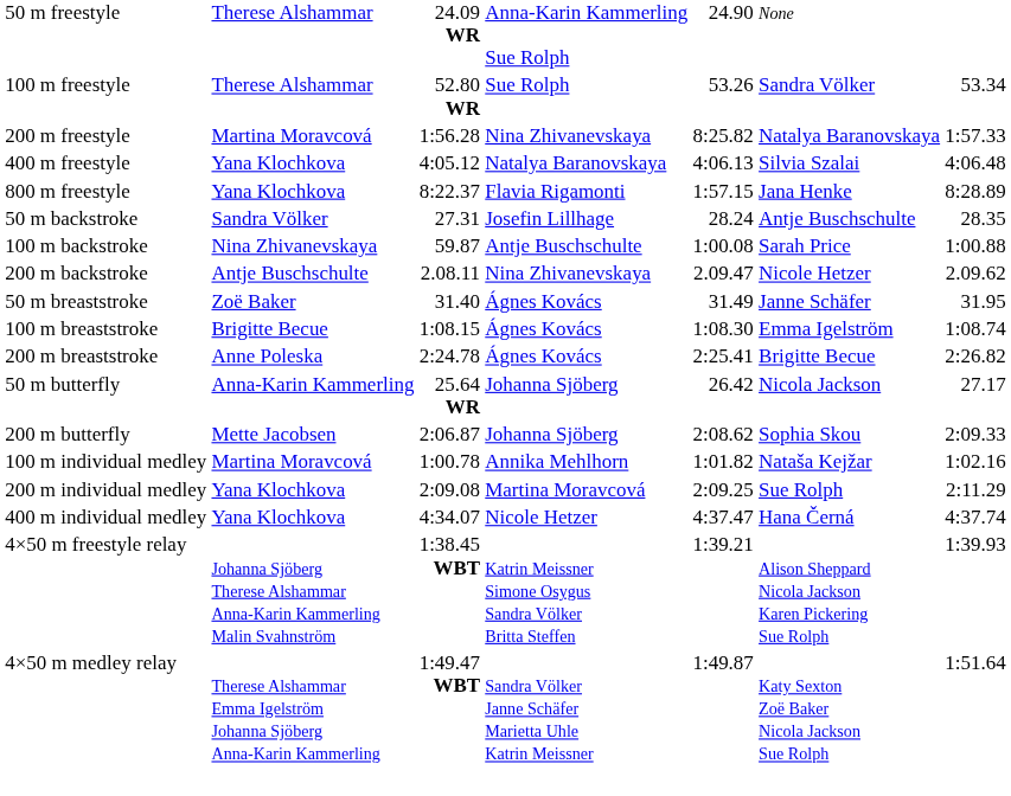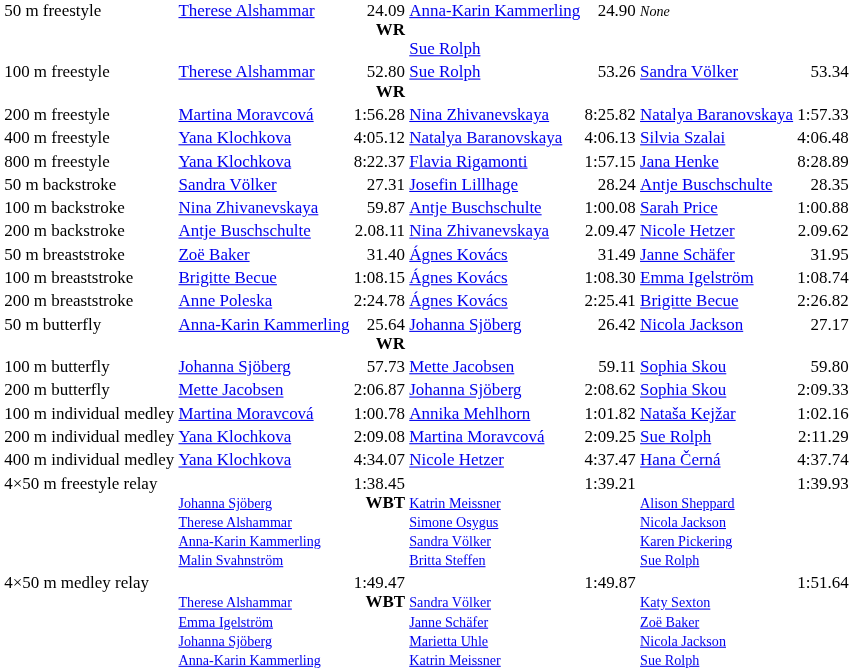+ row: 100 m butterfly | Johanna Sjöberg | 57.73 | Mette Jacobsen | 59.11 | Sophia Skou | 59.80
